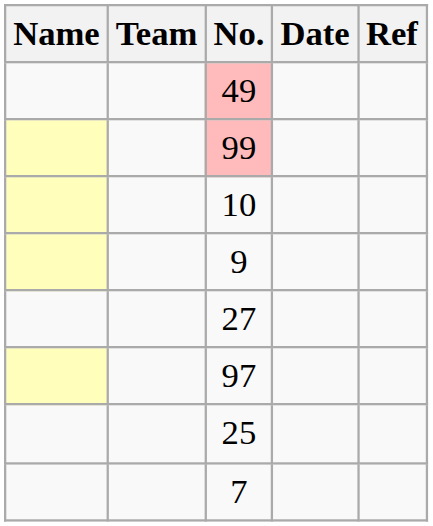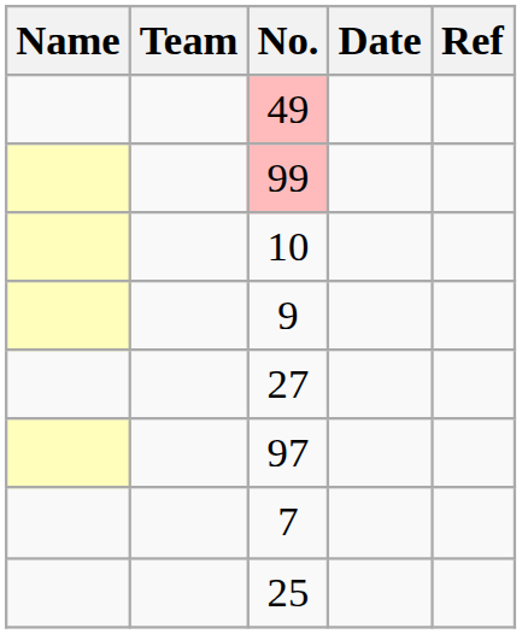rows swapped: 25 <-> 7
